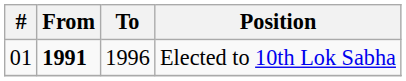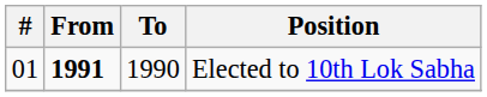Elected to 10th Lok Sabha | To: 1996 -> 1990
